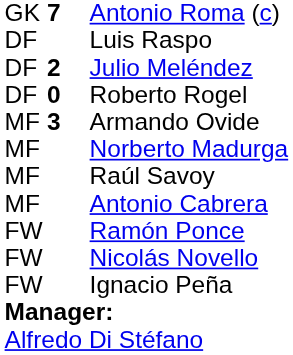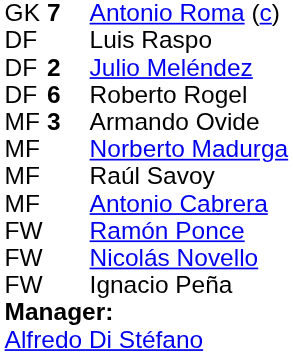Roberto Rogel | column 2: 0 -> 6
